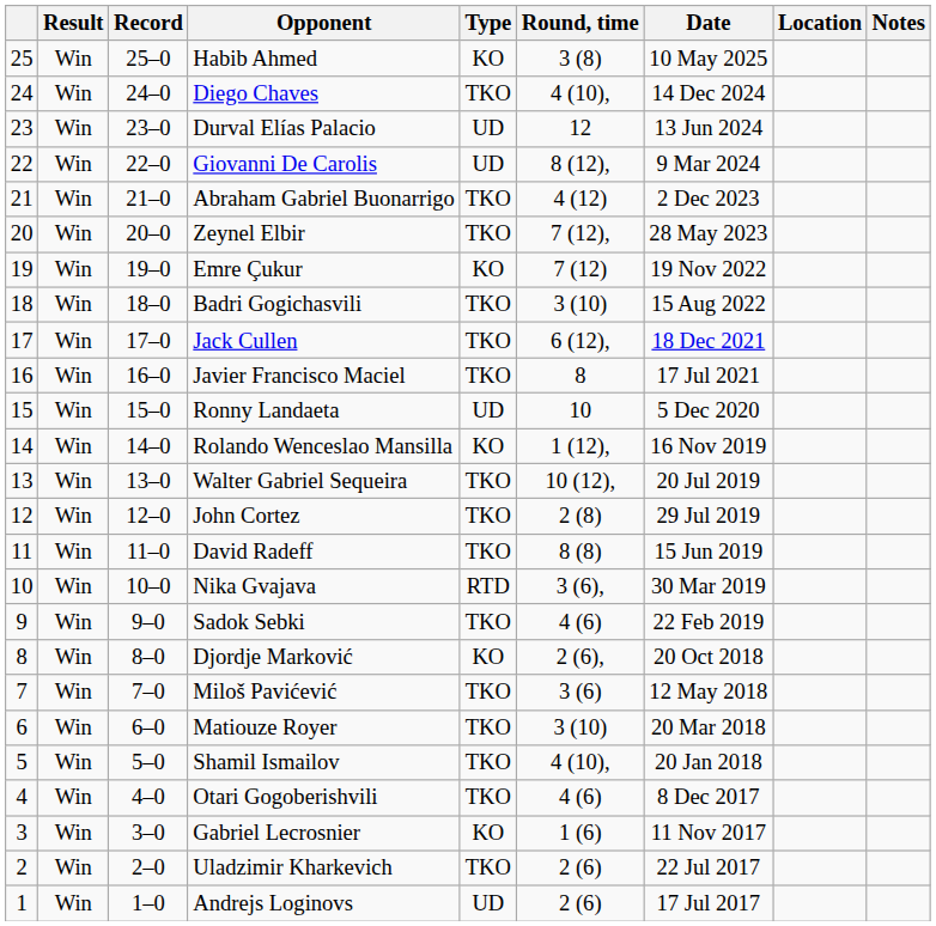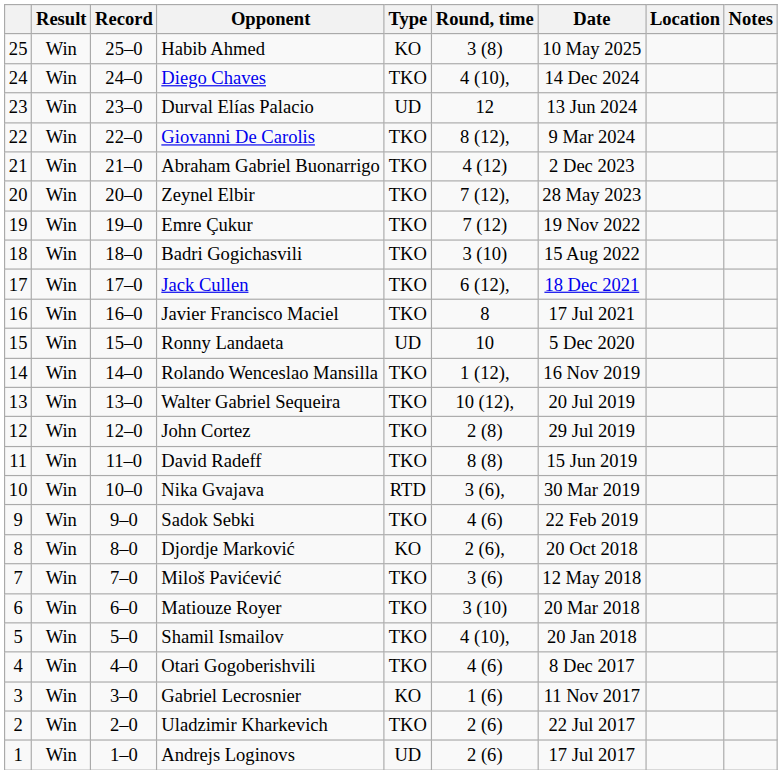Giovanni De Carolis | Type: UD -> TKO
Emre Çukur | Type: KO -> TKO
Rolando Wenceslao Mansilla | Type: KO -> TKO
